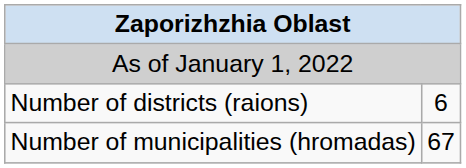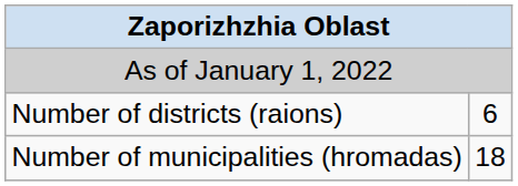Number of municipalities (hromadas) | column 2: 67 -> 18
